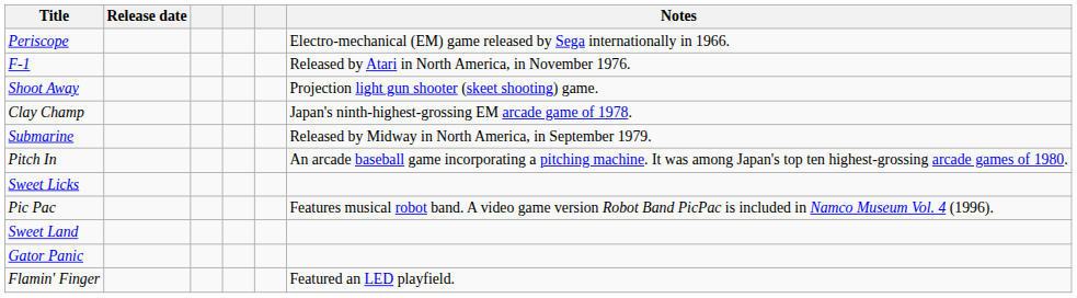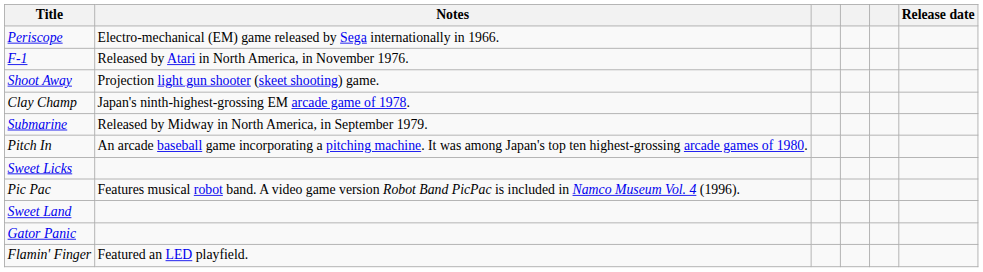columns swapped: Release date <-> Notes
